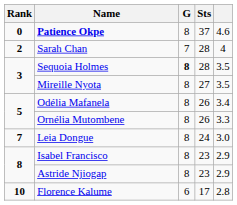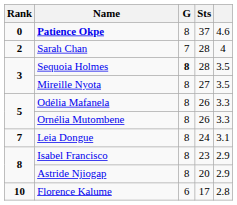Odélia Mafanela | column 5: 3.4 -> 3.3
Leia Dongue | column 5: 3.0 -> 3.1
Astride Njiogap | Sts: 23 -> 20
